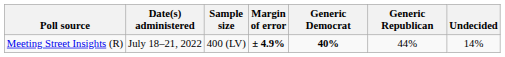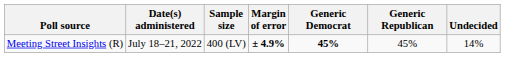Meeting Street Insights (R) | Generic Democrat: 40% -> 45%
Meeting Street Insights (R) | Generic Republican: 44% -> 45%
